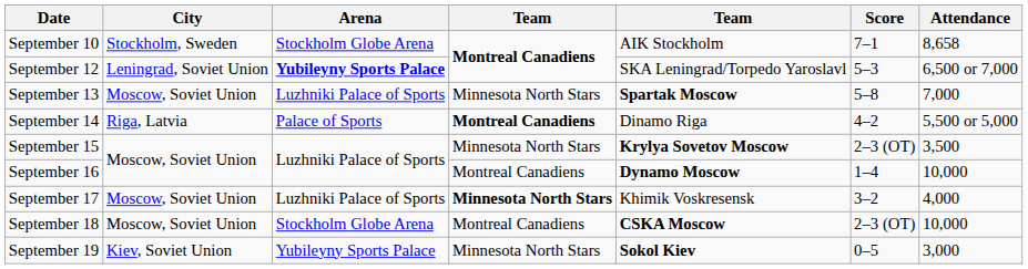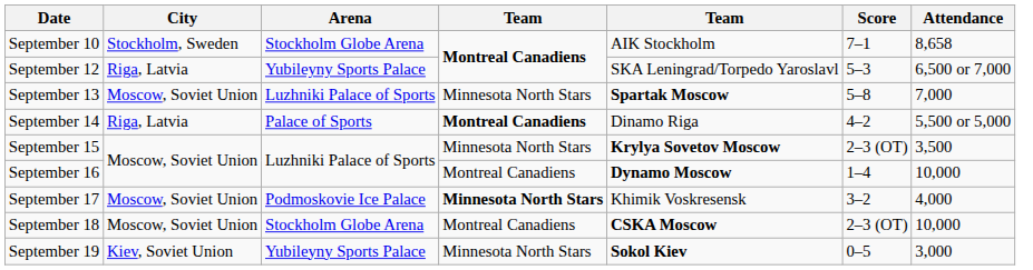September 12 | City: Leningrad, Soviet Union -> Riga, Latvia
September 12 | Arena: bold -> normal
September 17 | Arena: Luzhniki Palace of Sports -> Podmoskovie Ice Palace
